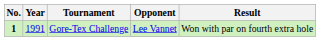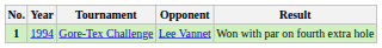Gore-Tex Challenge | Year: 1991 -> 1994
